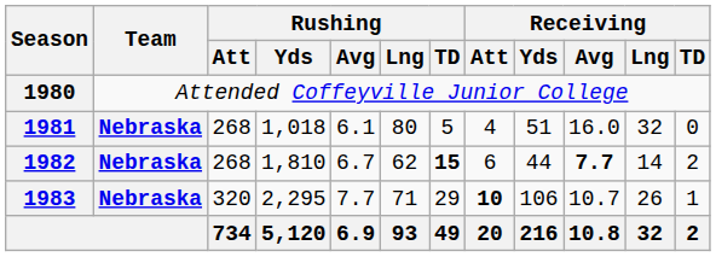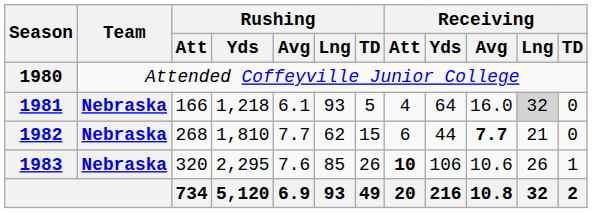1981 | Rushing / Att: 268 -> 166
1981 | Rushing / Yds: 1,018 -> 1,218
1981 | Rushing / Lng: 80 -> 93
1981 | Receiving / Yds: 51 -> 64
1981 | Receiving / Lng: no background -> lightgrey background
1982 | Rushing / Avg: 6.7 -> 7.7
1982 | Rushing / TD: bold -> normal
1982 | Receiving / Lng: 14 -> 21
1982 | Receiving / TD: 2 -> 0
1983 | Rushing / Avg: 7.7 -> 7.6
1983 | Rushing / Lng: 71 -> 85
1983 | Rushing / TD: 29 -> 26
1983 | Receiving / Avg: 10.7 -> 10.6
